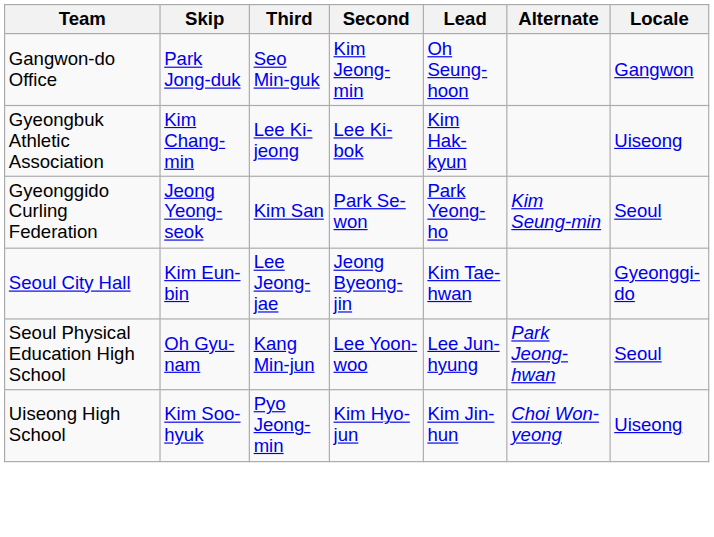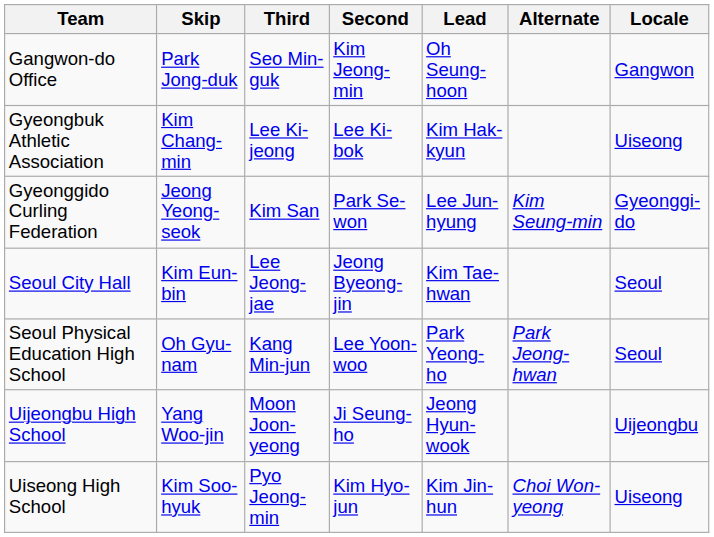Gyeonggido Curling Federation | Lead: Park Yeong-ho -> Lee Jun-hyung
Gyeonggido Curling Federation | Locale: Seoul -> Gyeonggi-do
Seoul City Hall | Locale: Gyeonggi-do -> Seoul
Seoul Physical Education High School | Lead: Lee Jun-hyung -> Park Yeong-ho
+ row: Uijeongbu High School | Yang Woo-jin | Moon Joon-yeong | Ji Seung-ho | Jeong Hyun-wook | Uijeongbu
